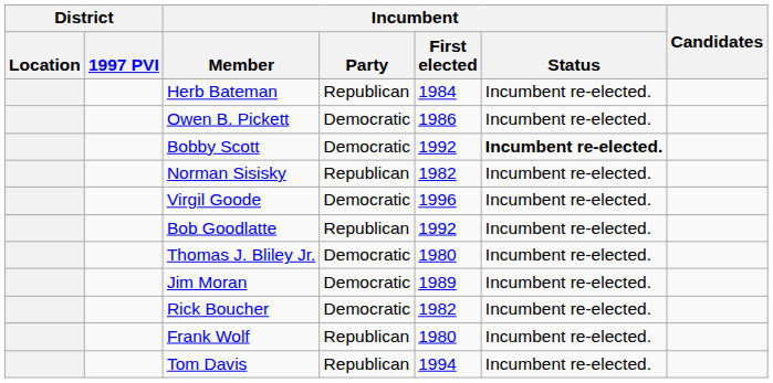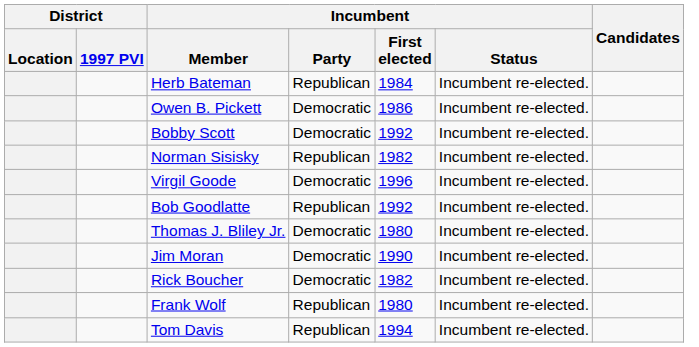Bobby Scott | Incumbent / Status: bold -> normal
Jim Moran | Incumbent / First elected: 1989 -> 1990
